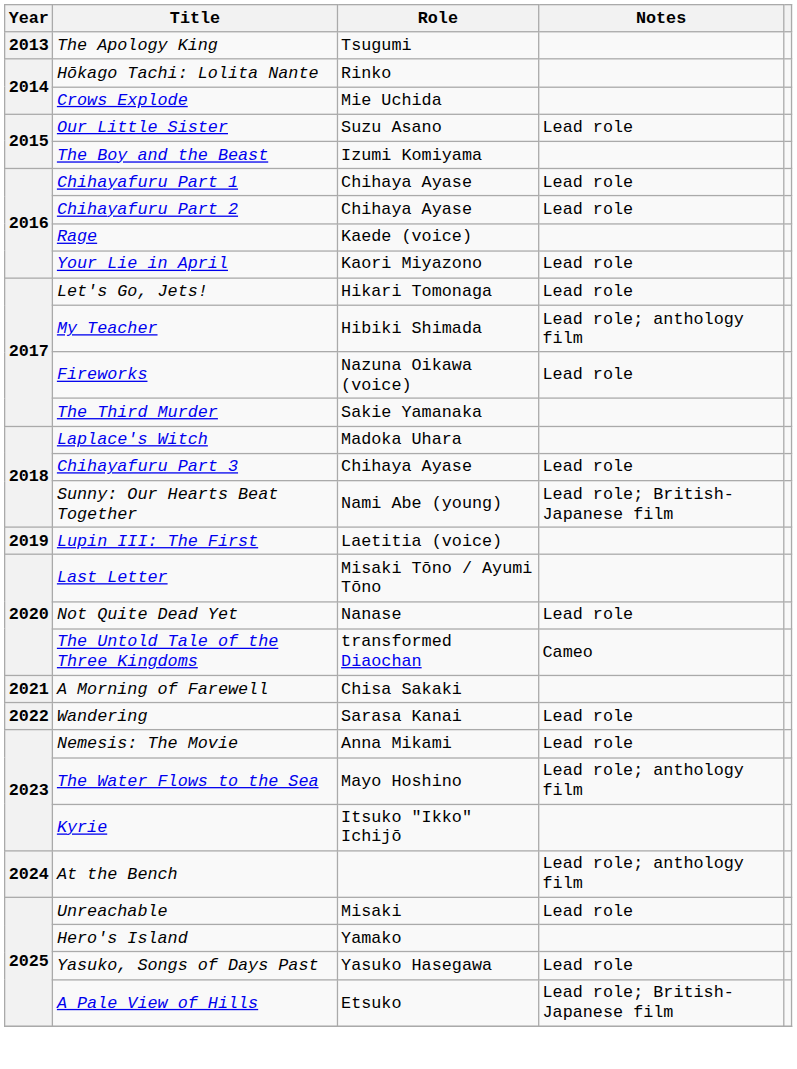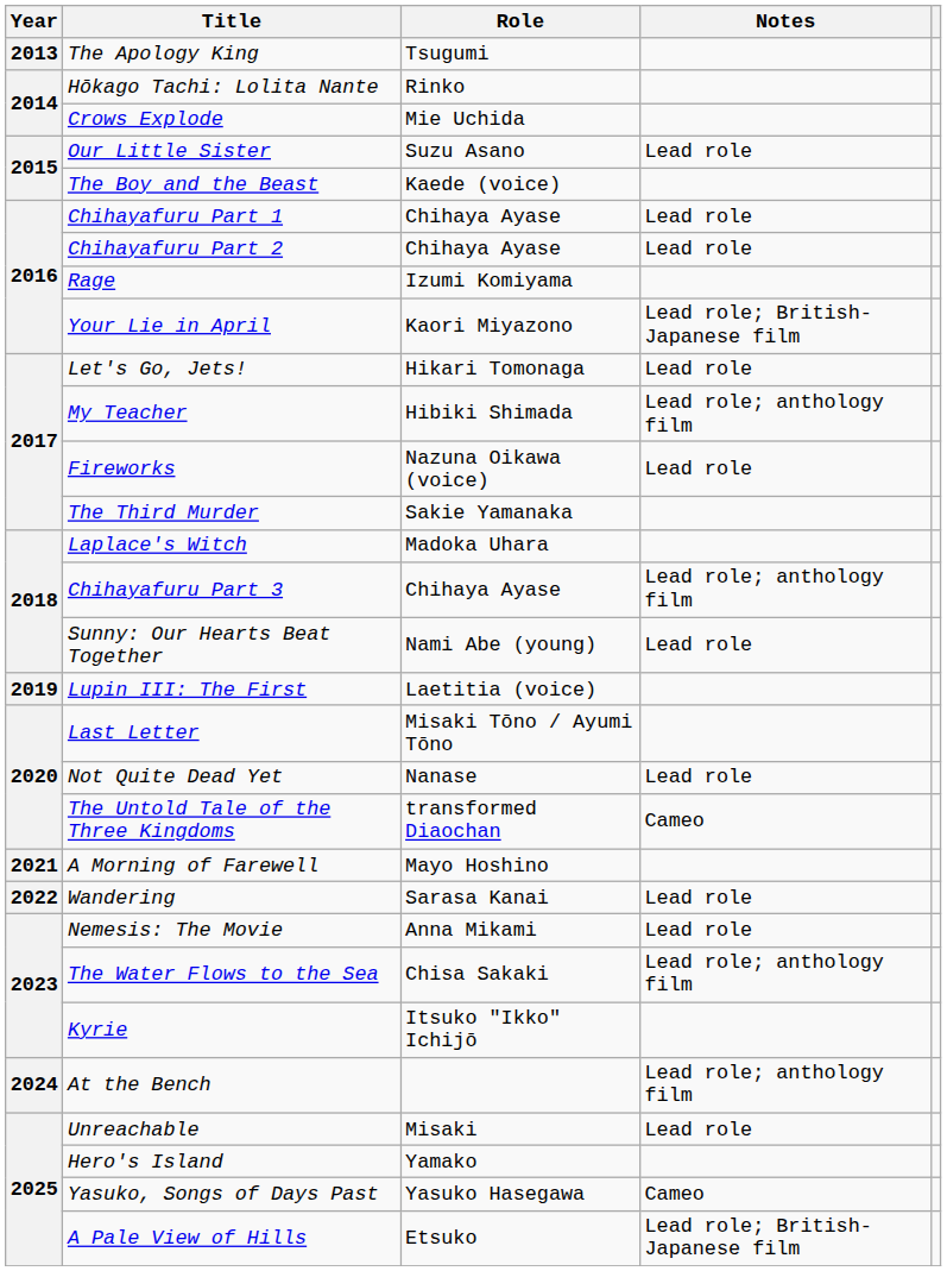The Boy and the Beast | Role: Izumi Komiyama -> Kaede (voice)
Rage | Role: Kaede (voice) -> Izumi Komiyama
Your Lie in April | Notes: Lead role -> Lead role; British-Japanese film
Chihayafuru Part 3 | Notes: Lead role -> Lead role; anthology film
Sunny: Our Hearts Beat Together | Notes: Lead role; British-Japanese film -> Lead role
A Morning of Farewell | Role: Chisa Sakaki -> Mayo Hoshino
The Water Flows to the Sea | Role: Mayo Hoshino -> Chisa Sakaki
Yasuko, Songs of Days Past | Notes: Lead role -> Cameo
